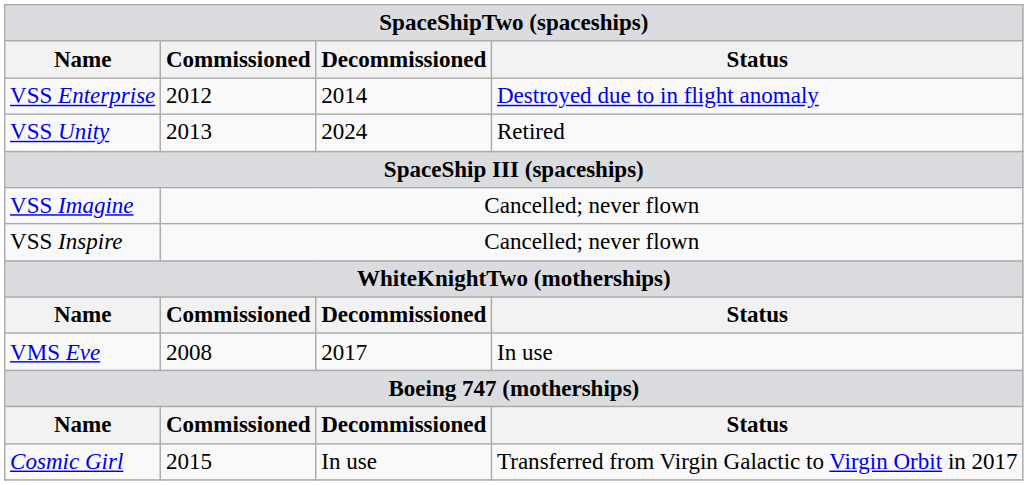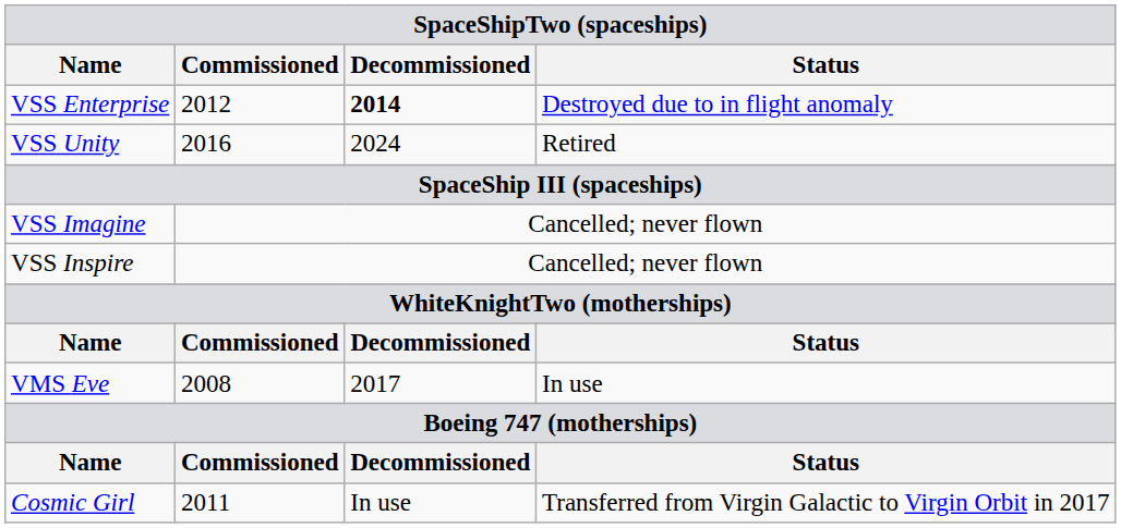VSS Enterprise | Decommissioned: normal -> bold
VSS Unity | Commissioned: 2013 -> 2016
Cosmic Girl | Commissioned: 2015 -> 2011
